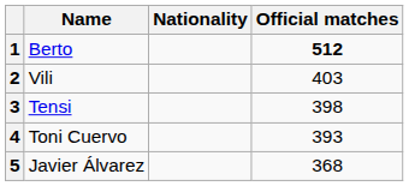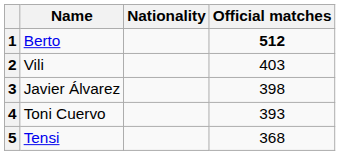3 | Name: Tensi -> Javier Álvarez
5 | Name: Javier Álvarez -> Tensi
